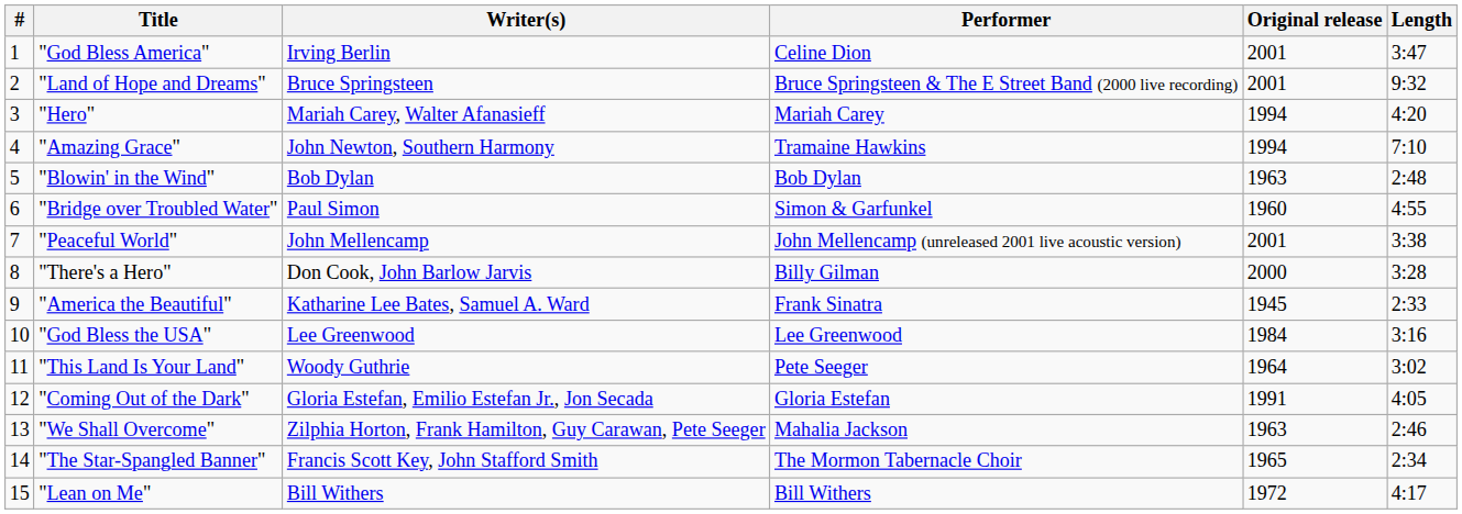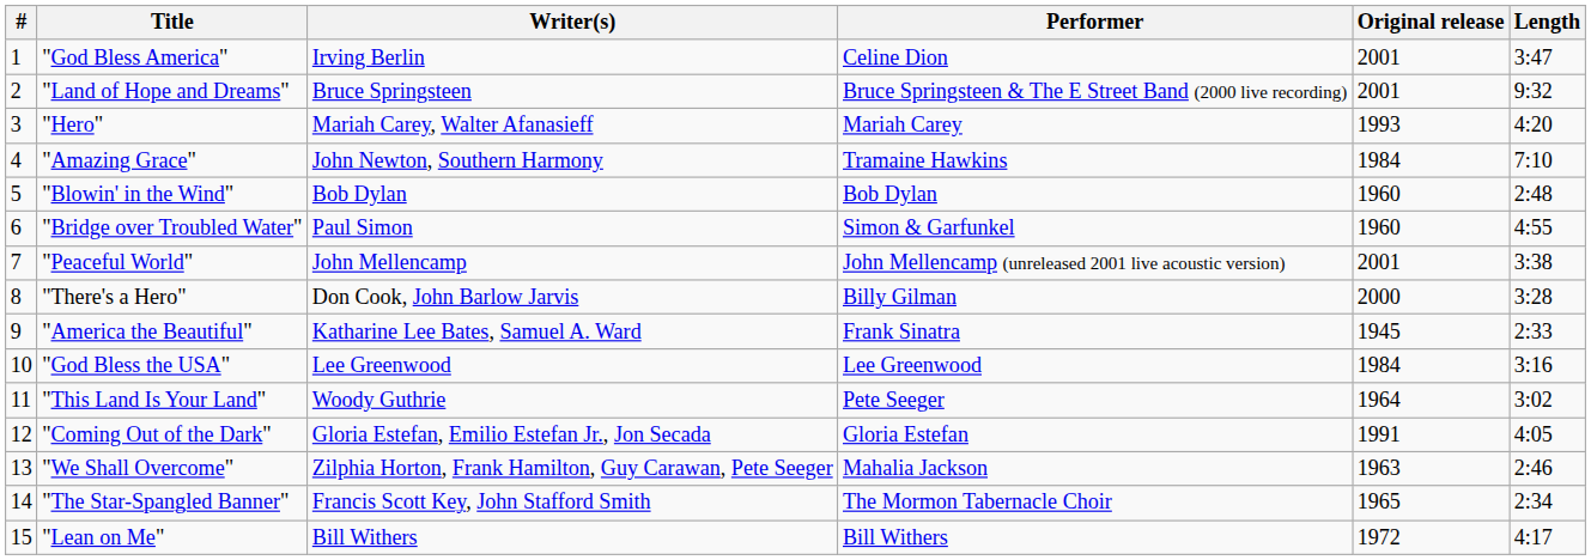"Hero" | Original release: 1994 -> 1993
"Amazing Grace" | Original release: 1994 -> 1984
"Blowin' in the Wind" | Original release: 1963 -> 1960
